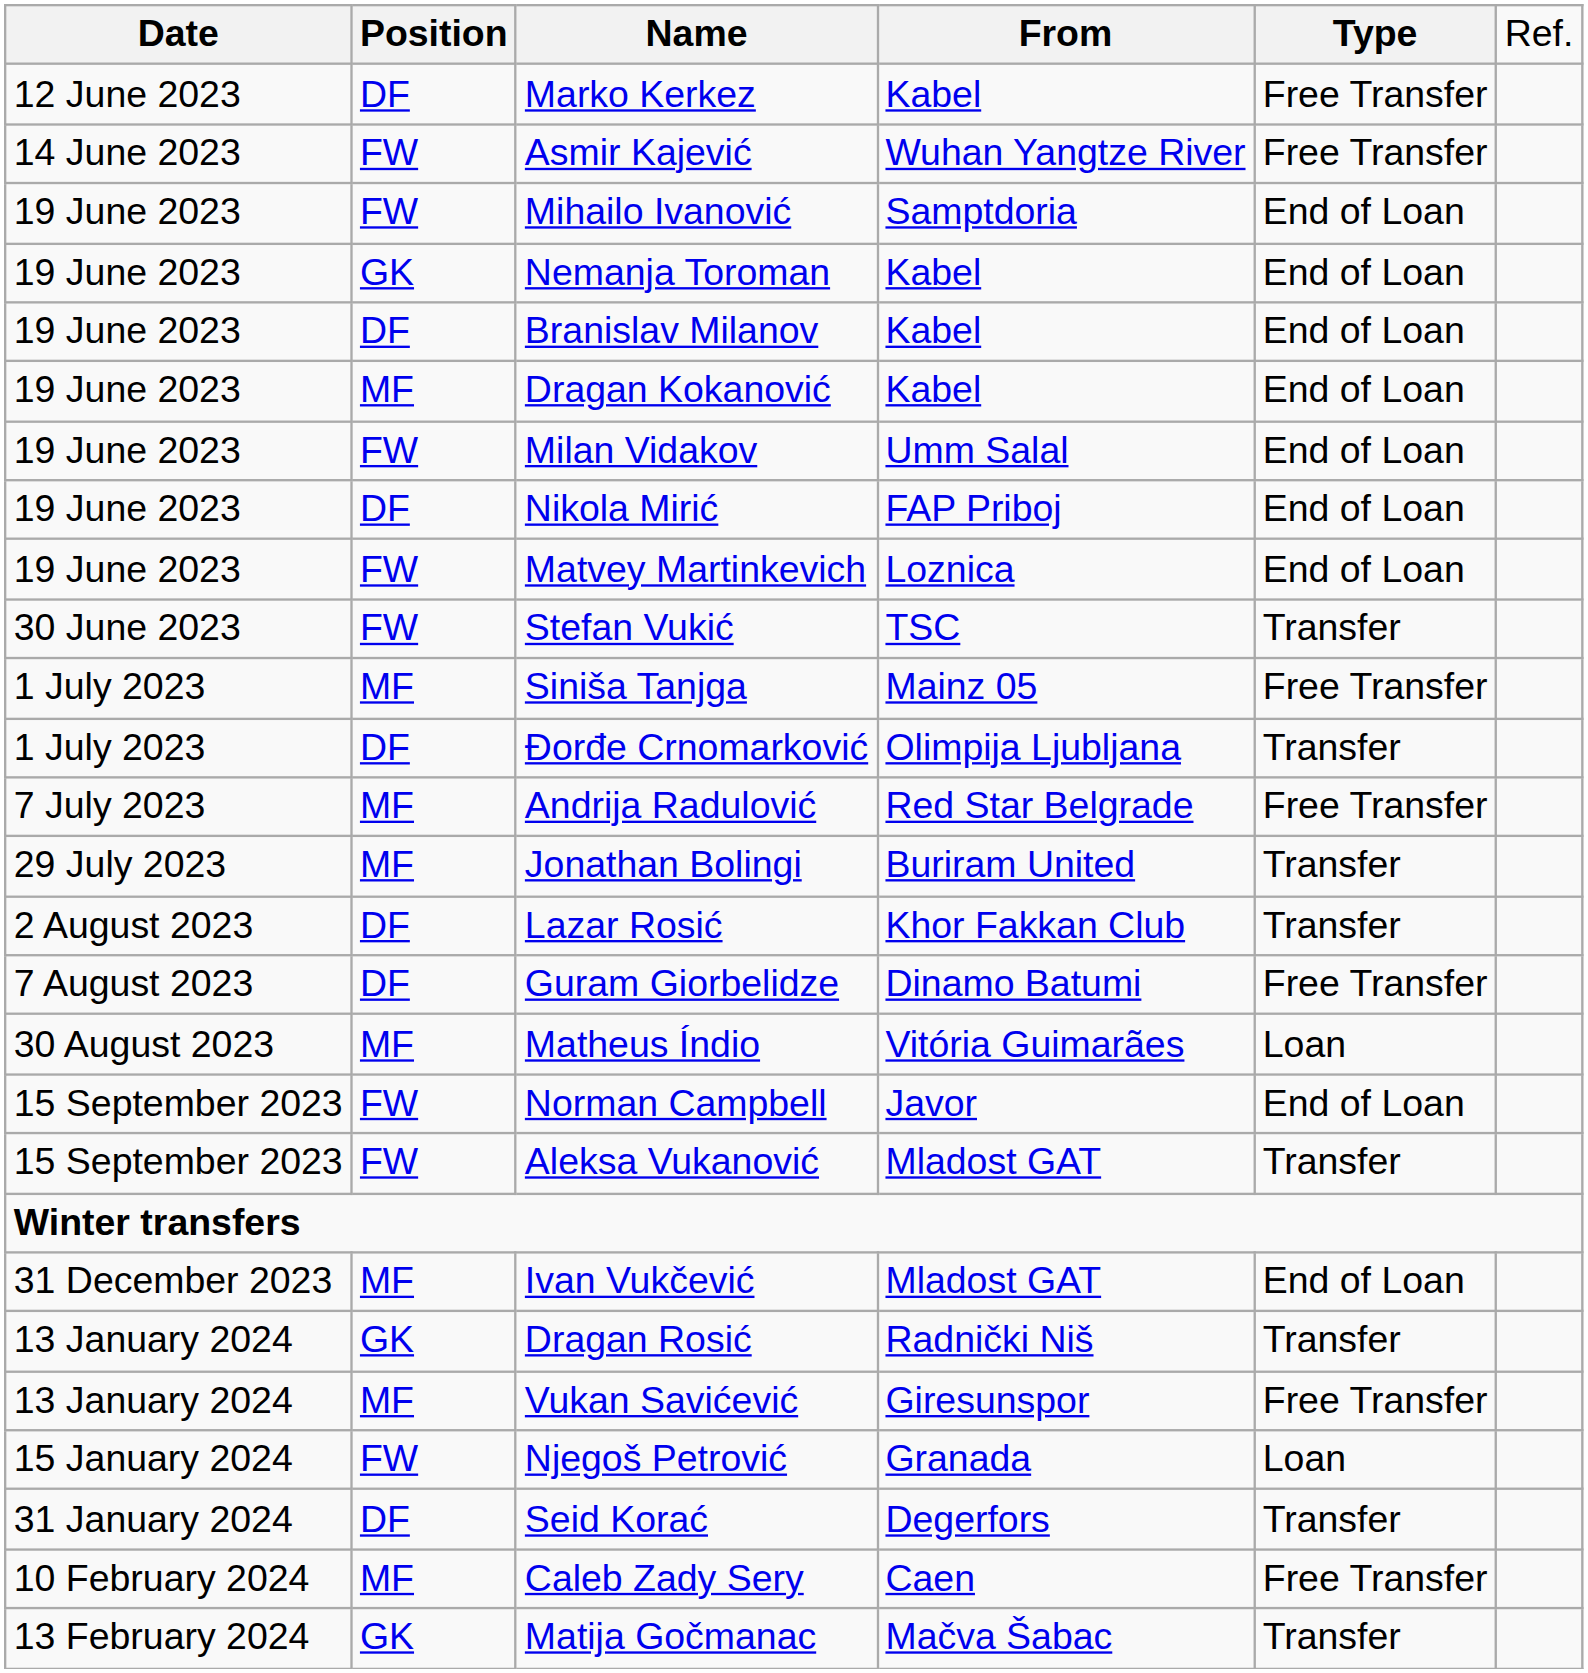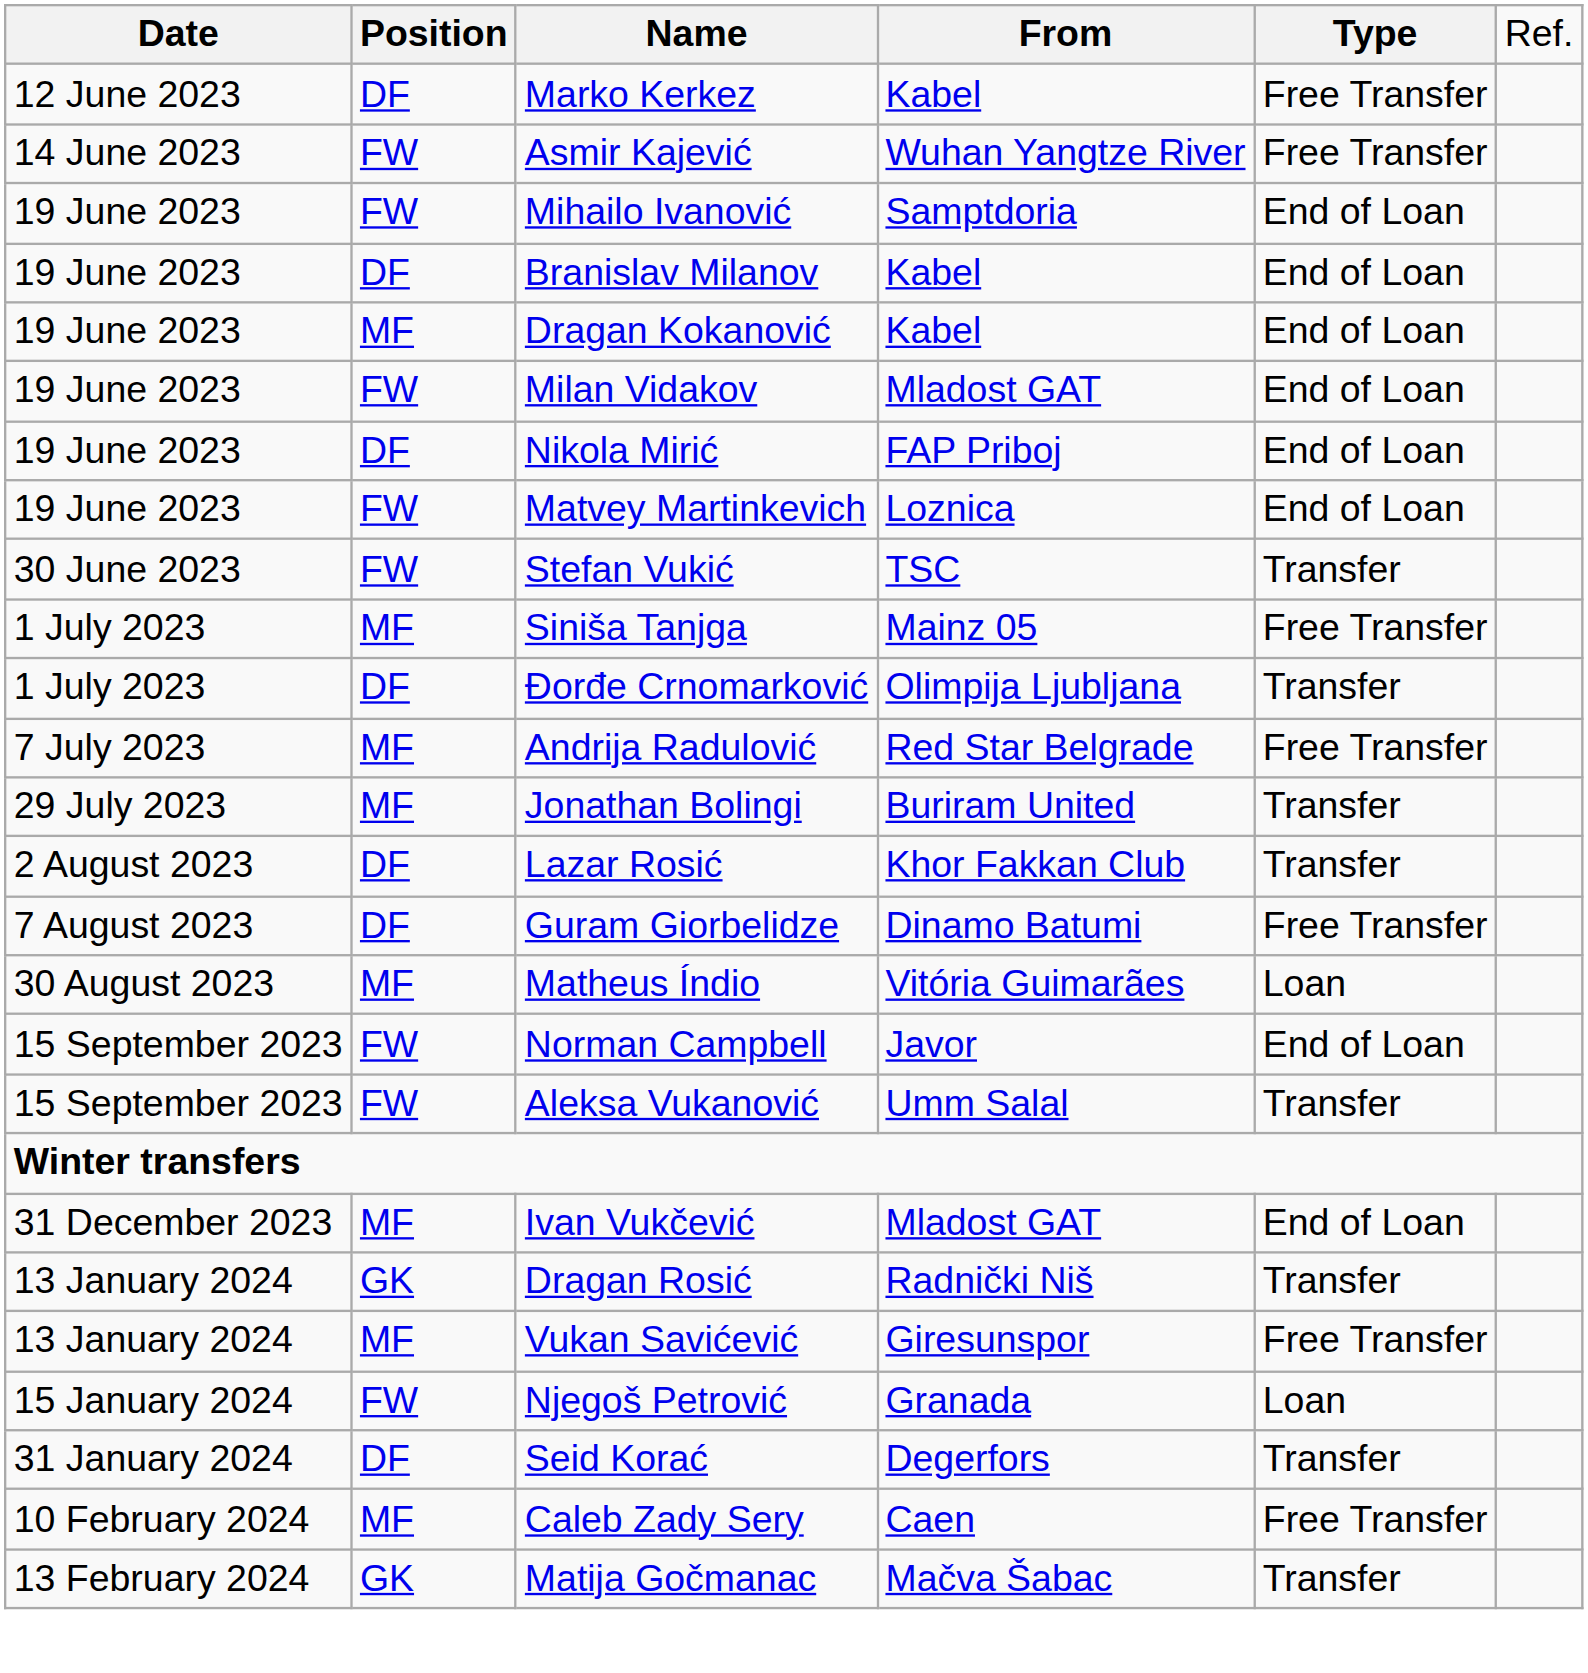- row: 19 June 2023 | GK | Nemanja Toroman | Kabel | End of Loan
Milan Vidakov | column 4: Umm Salal -> Mladost GAT
Aleksa Vukanović | column 4: Mladost GAT -> Umm Salal
